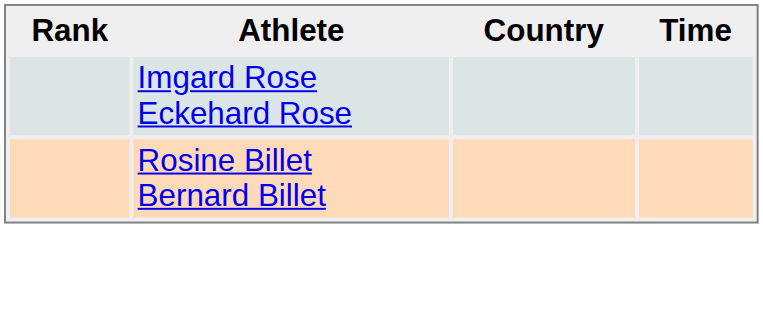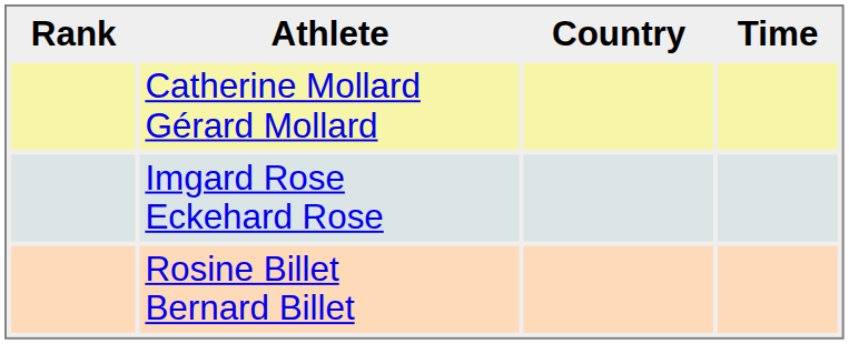+ row: Catherine Mollard Gérard Mollard
